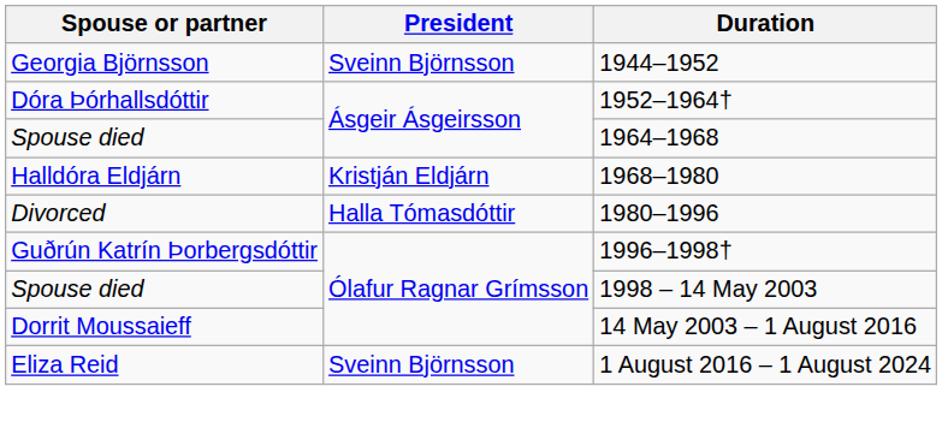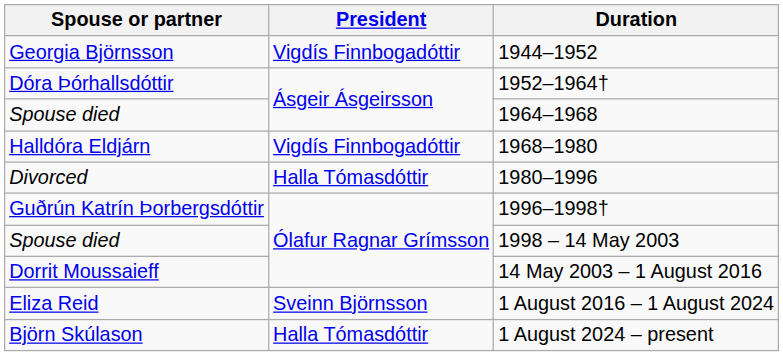Georgia Björnsson | President: Sveinn Björnsson -> Vigdís Finnbogadóttir
Halldóra Eldjárn | President: Kristján Eldjárn -> Vigdís Finnbogadóttir
+ row: Björn Skúlason | Halla Tómasdóttir | 1 August 2024 – present
